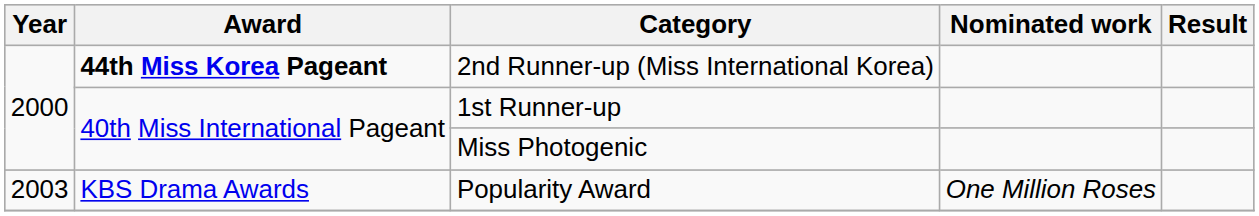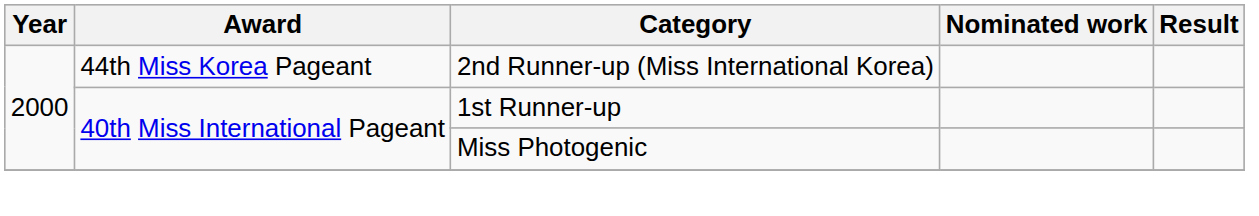2nd Runner-up (Miss International Korea) | Award: bold -> normal
- row: 2003 | KBS Drama Awards | Popularity Award | One Million Roses
